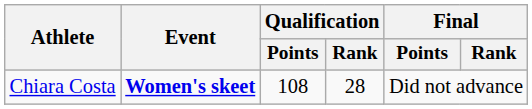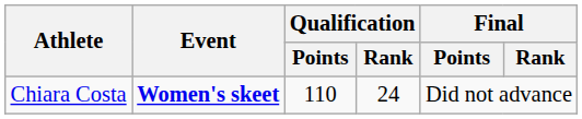Chiara Costa | Qualification / Points: 108 -> 110
Chiara Costa | Qualification / Rank: 28 -> 24
